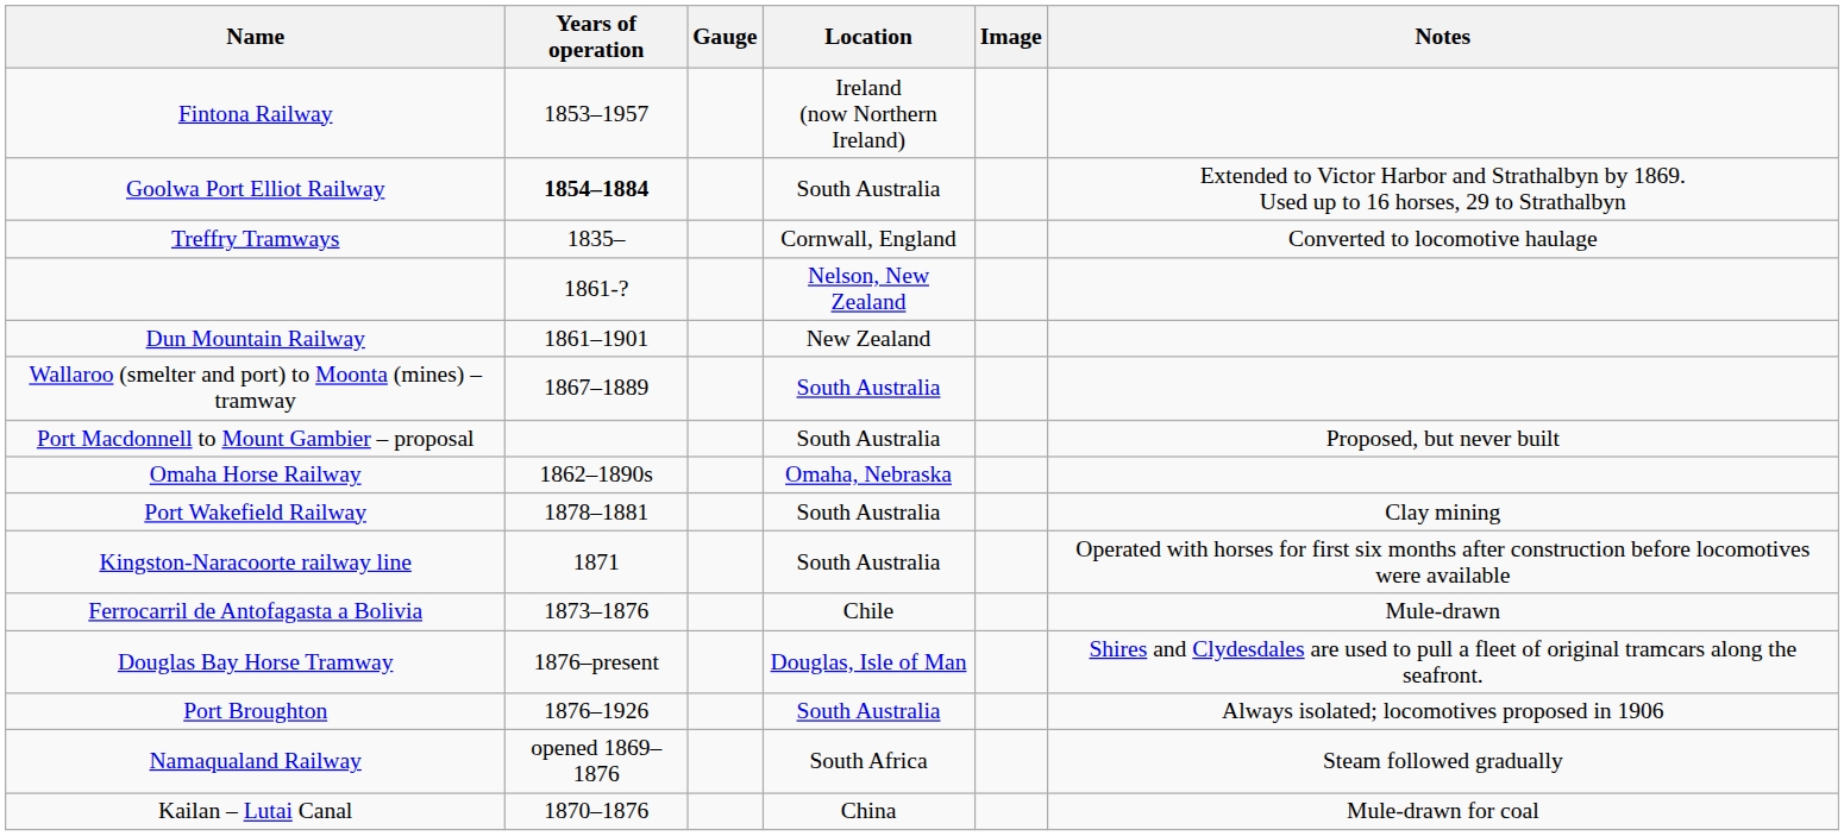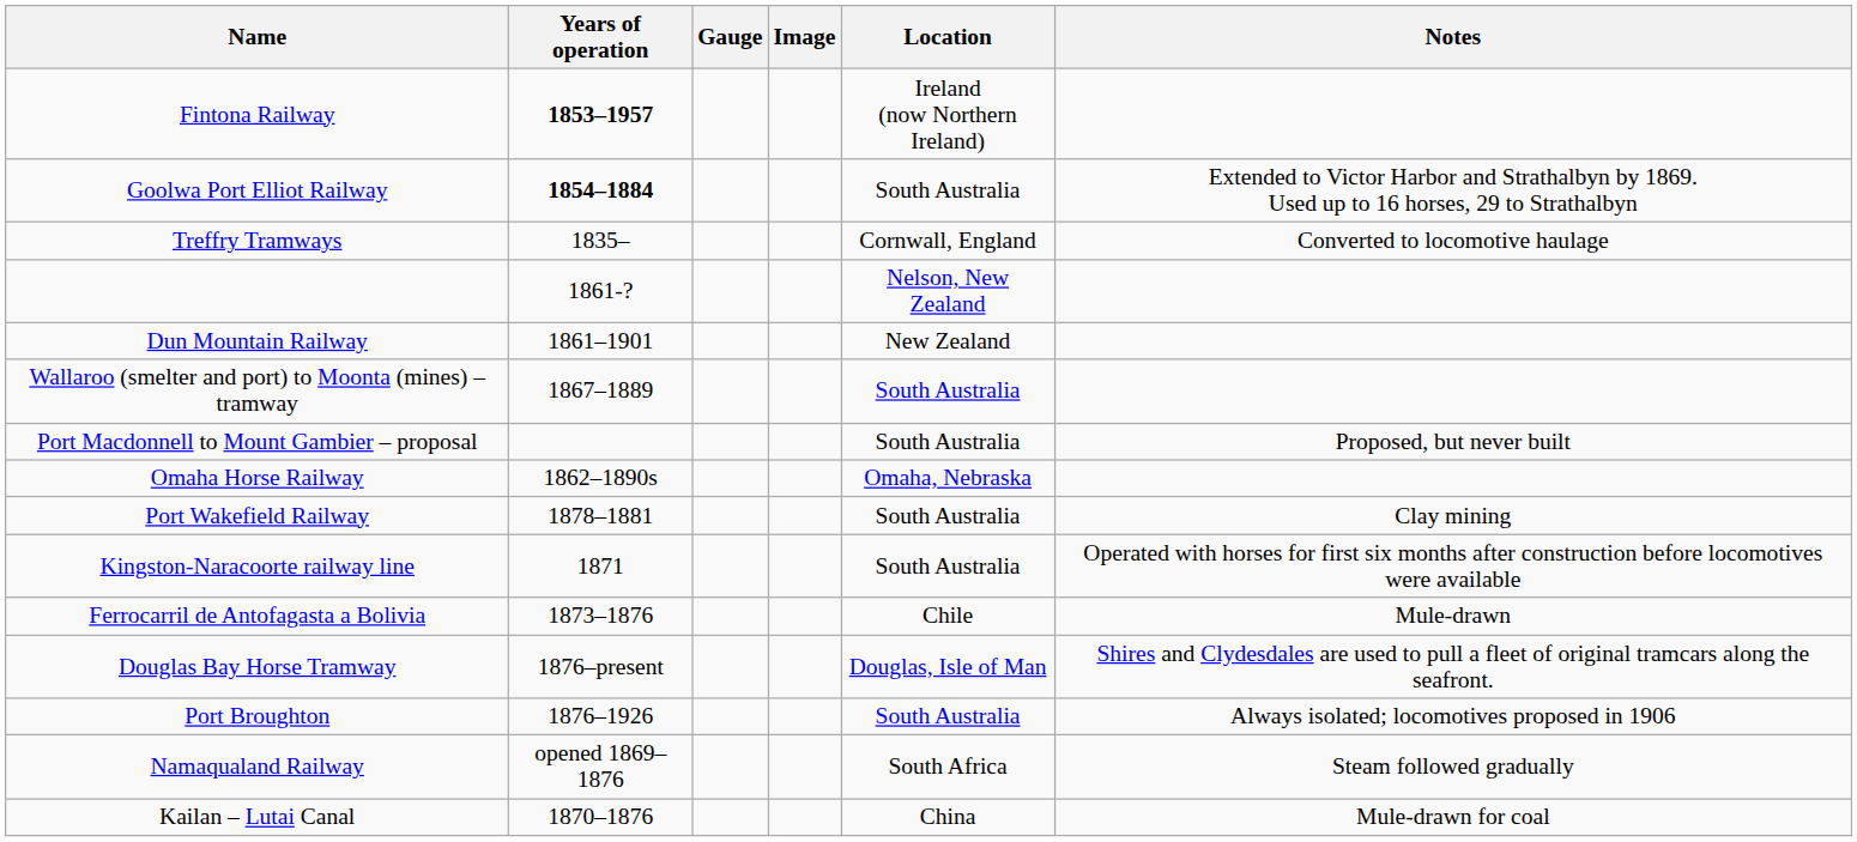columns swapped: Location <-> Image
Fintona Railway | Years of operation: normal -> bold
